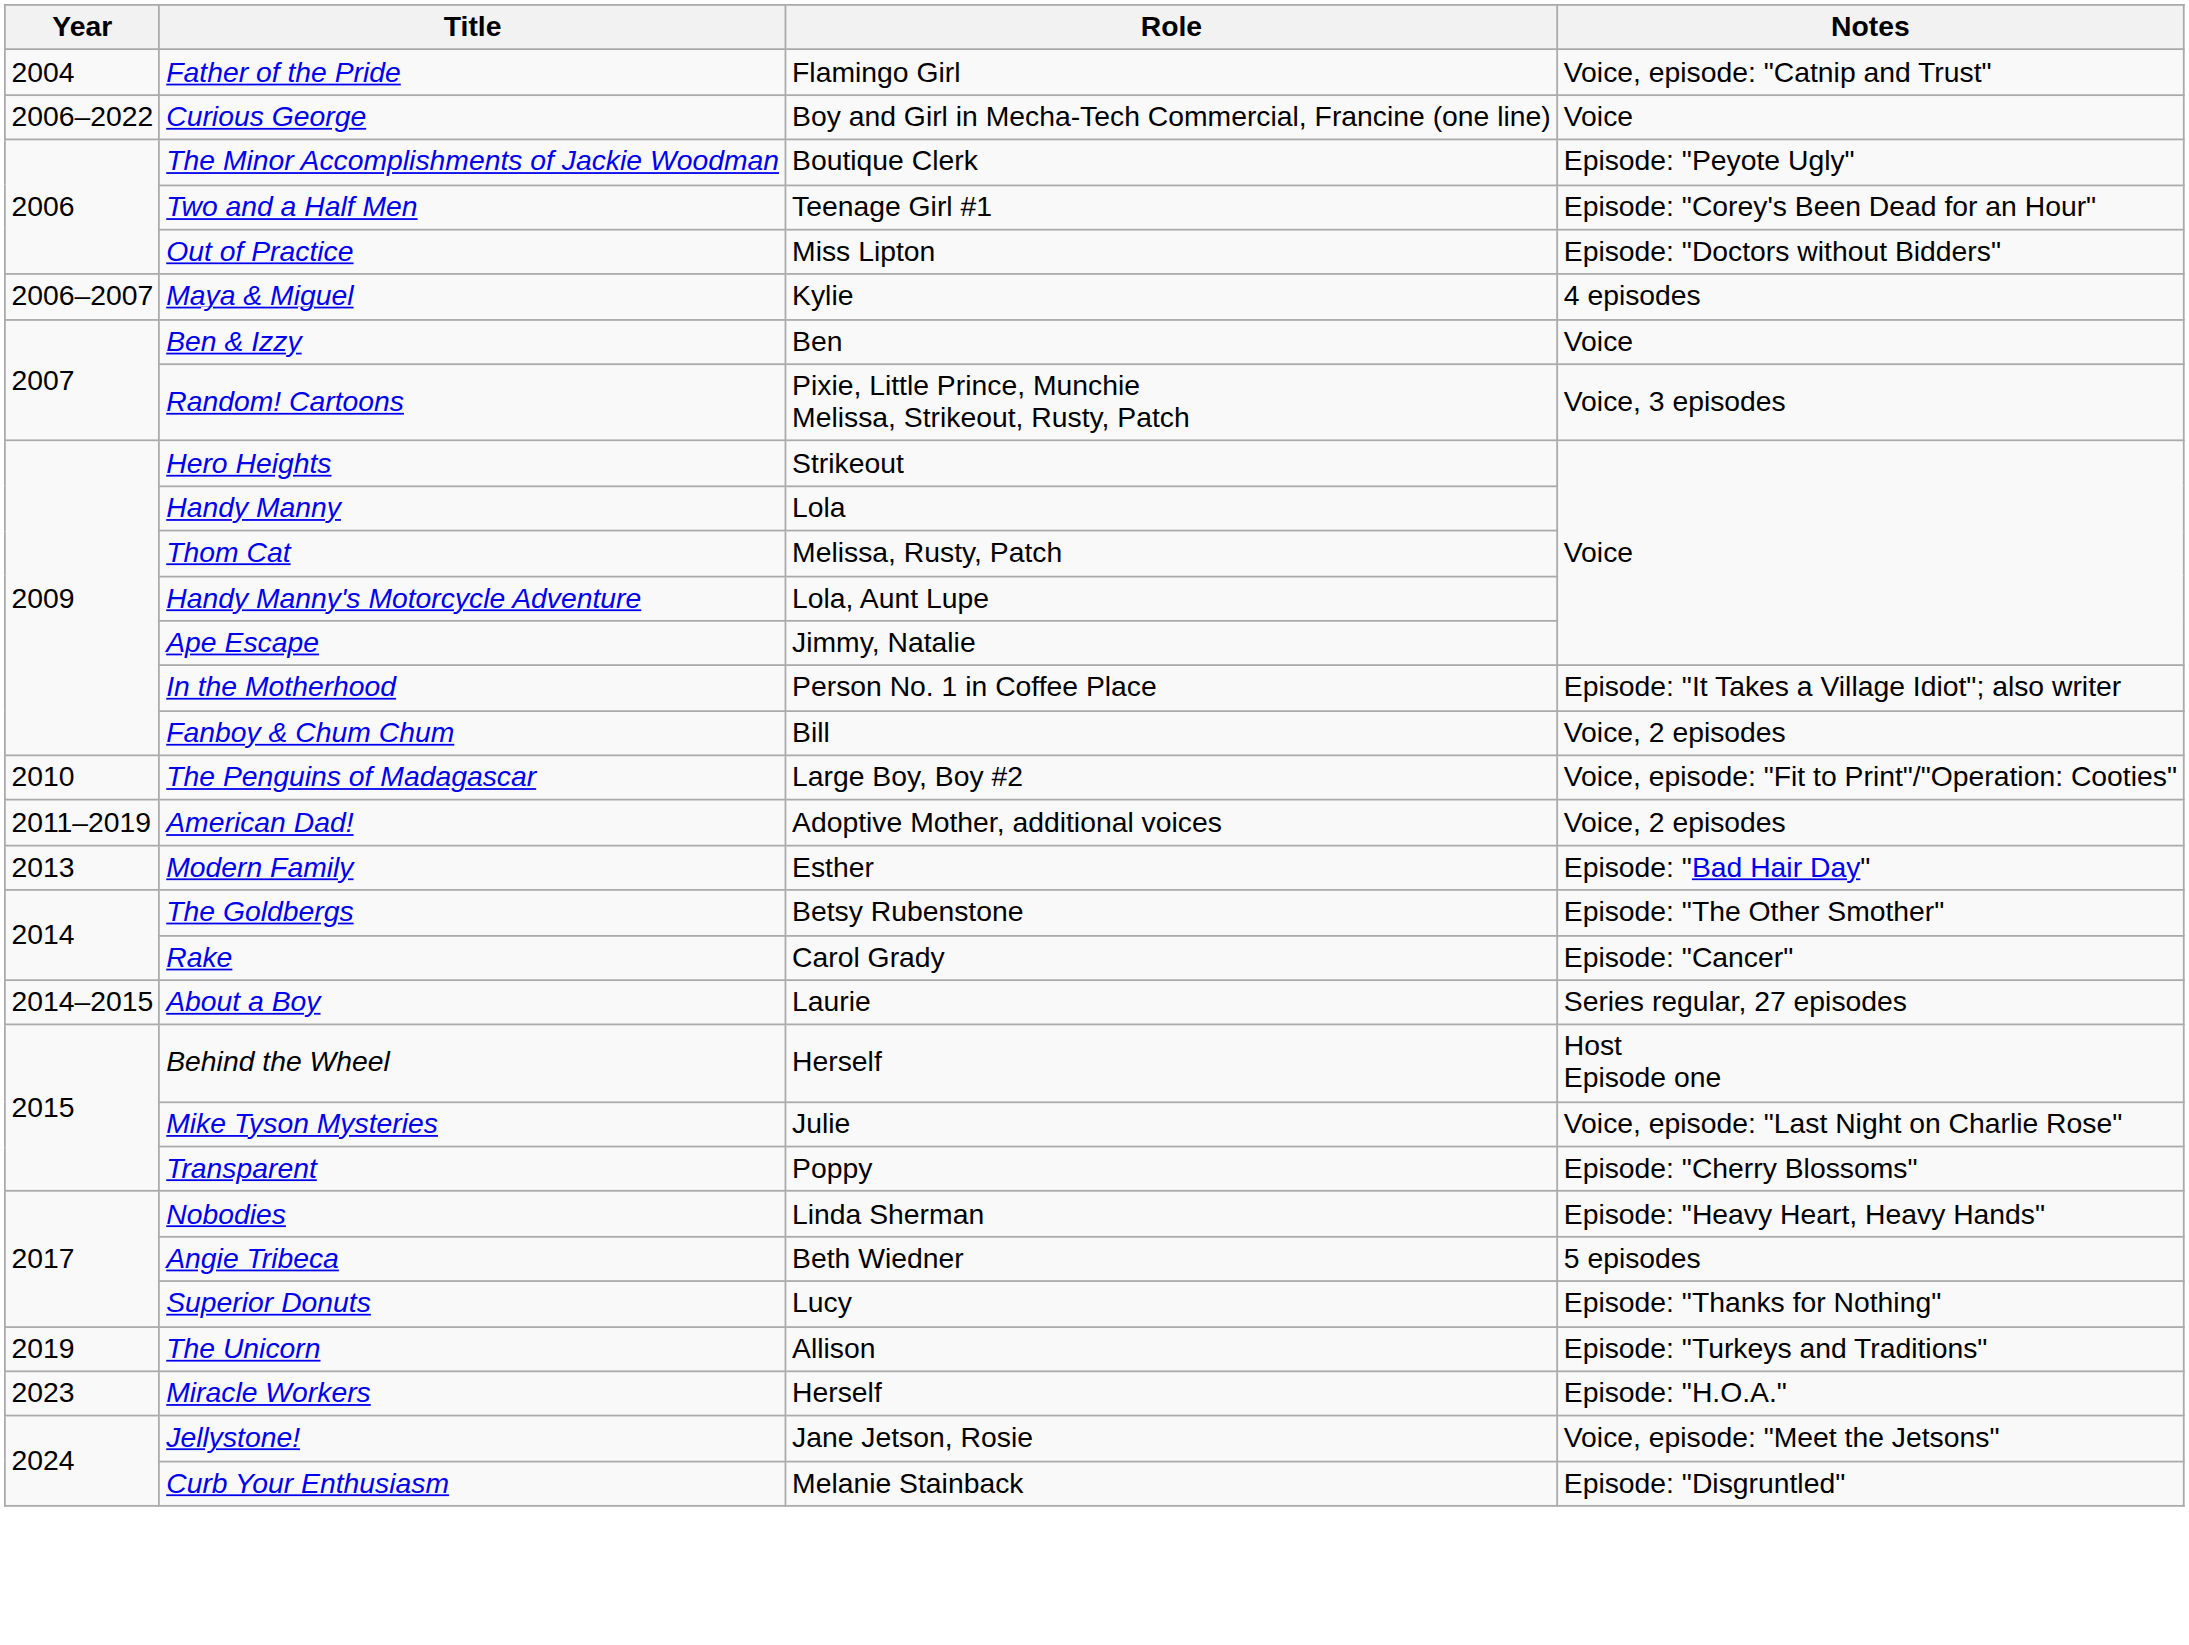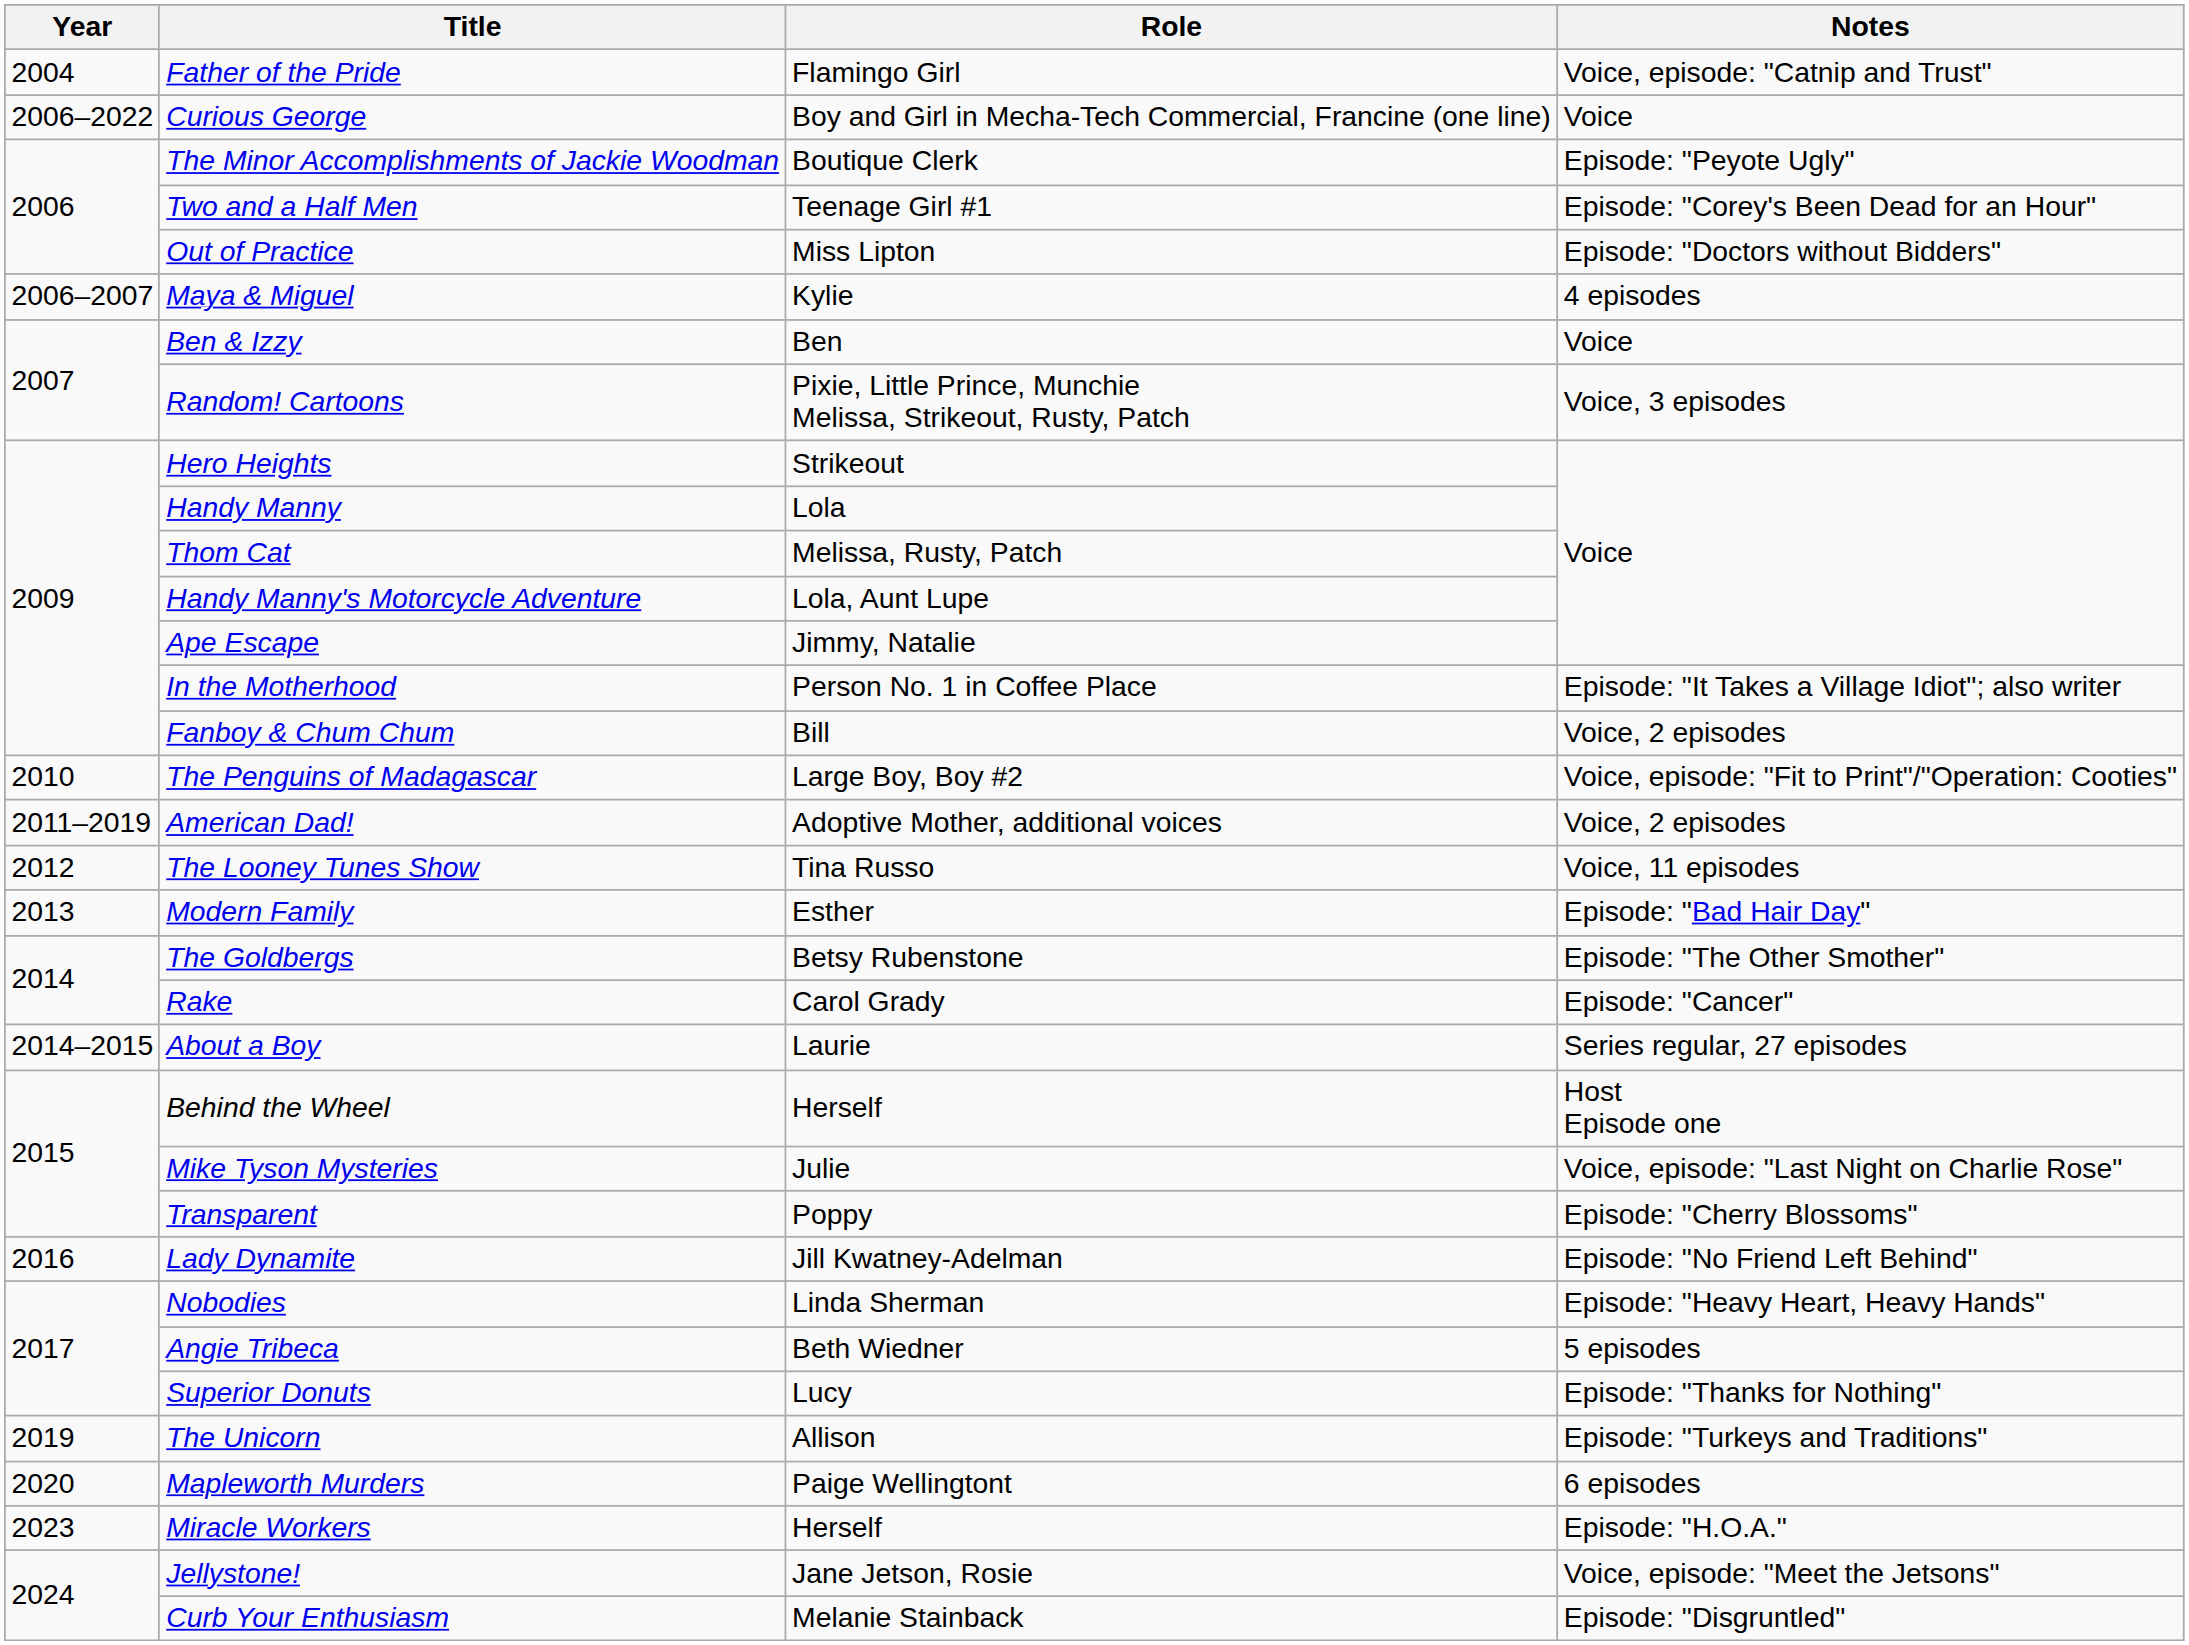+ row: 2012 | The Looney Tunes Show | Tina Russo | Voice, 11 episodes
+ row: 2016 | Lady Dynamite | Jill Kwatney-Adelman | Episode: "No Friend Left Behind"
+ row: 2020 | Mapleworth Murders | Paige Wellingtont | 6 episodes
